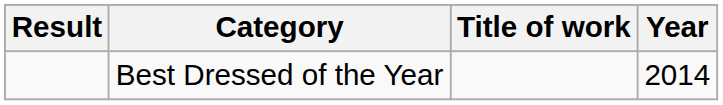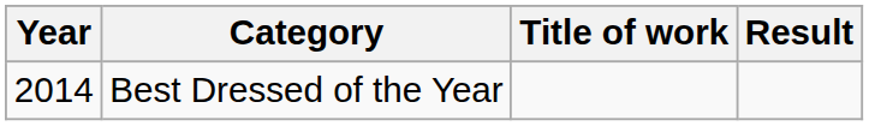columns swapped: Year <-> Result
